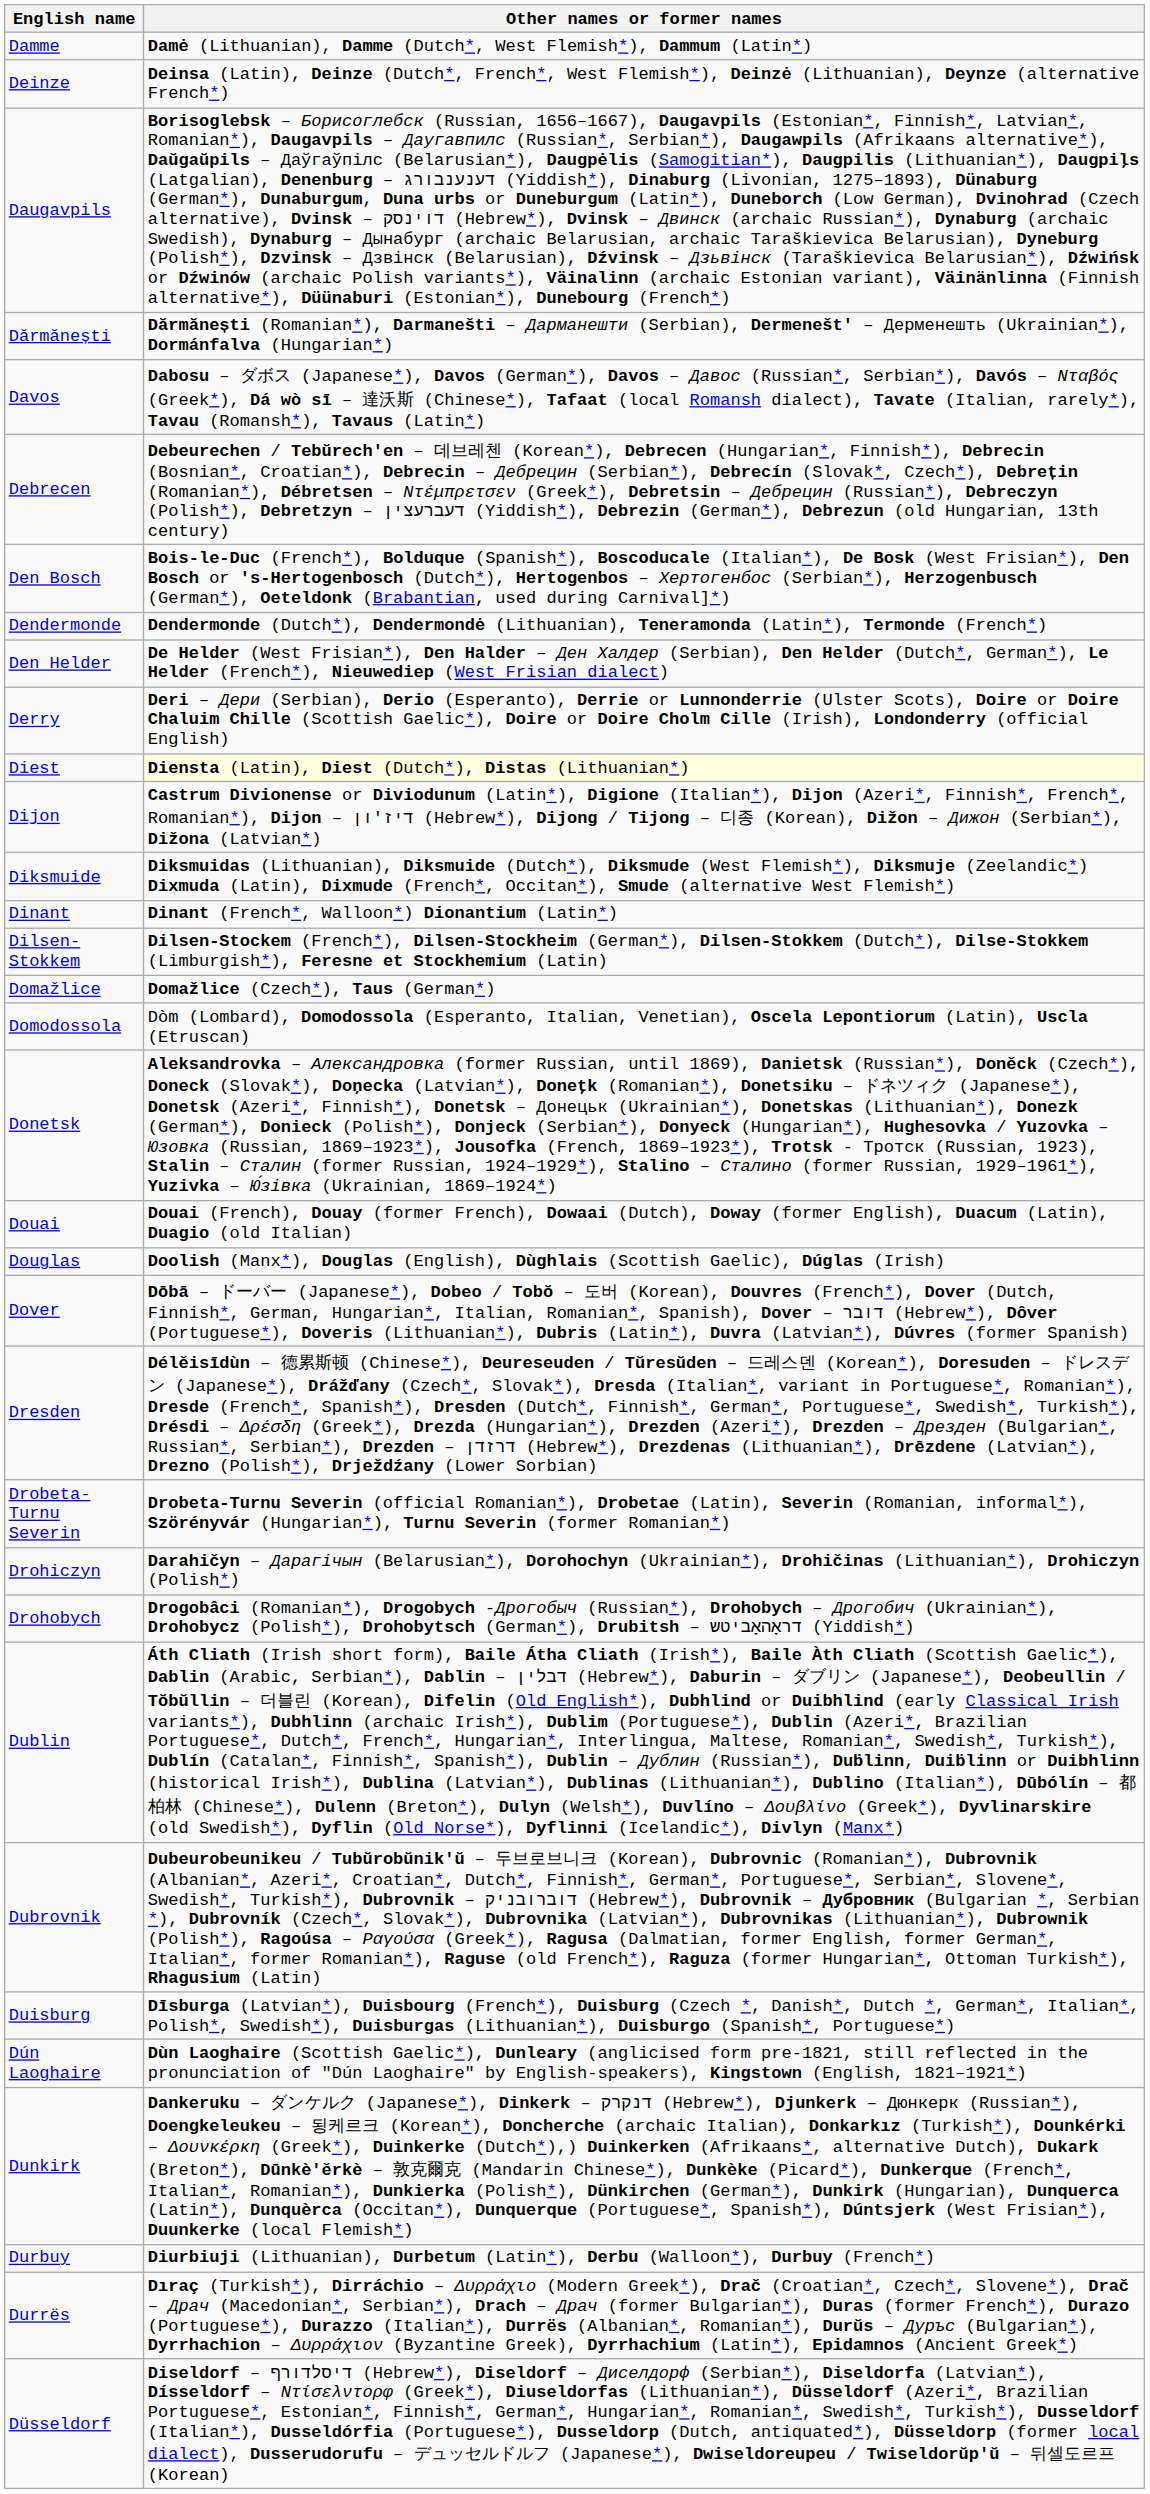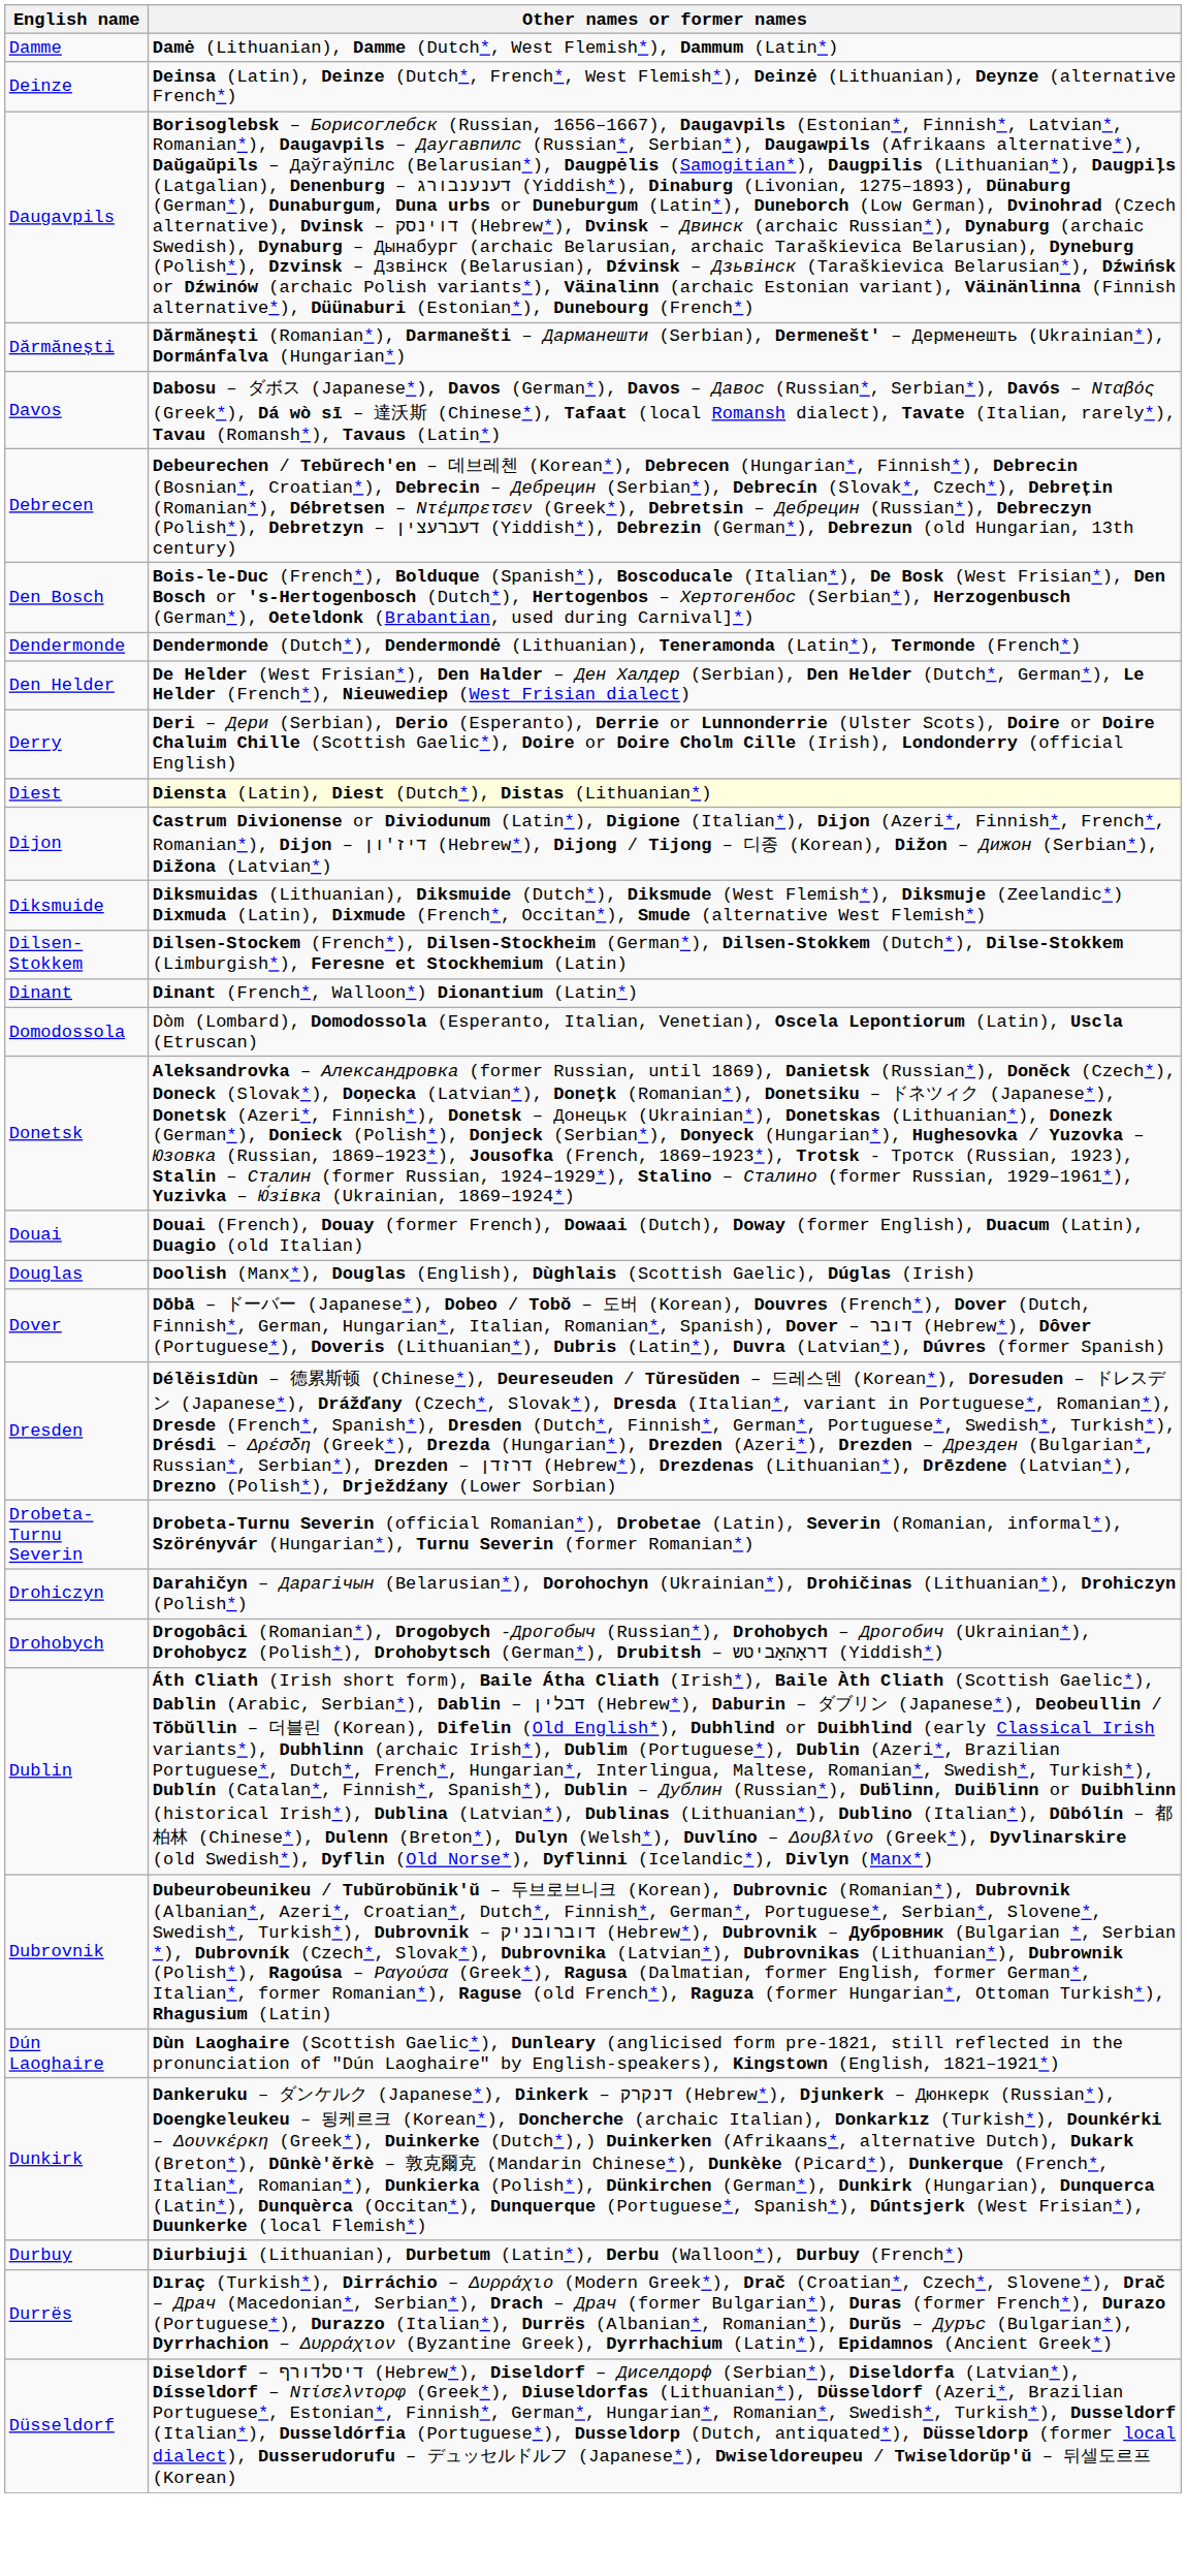rows swapped: Dilsen-Stokkem <-> Dinant
- row: Domažlice | Domažlice (Czech*), Taus (German*)
- row: Duisburg | Dīsburga (Latvian*), Duisbourg (French*), Duisburg (Czech *, Danish*, Dutch *, German*, Italian*, Polish*, Swedish*), Duisburgas (Lithuanian*), Duisburgo (Spanish*, Portuguese*)
